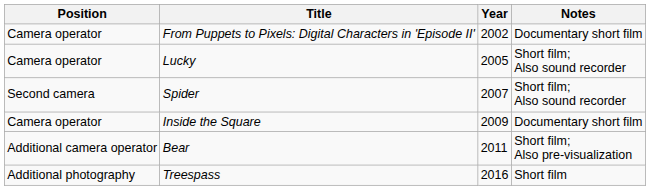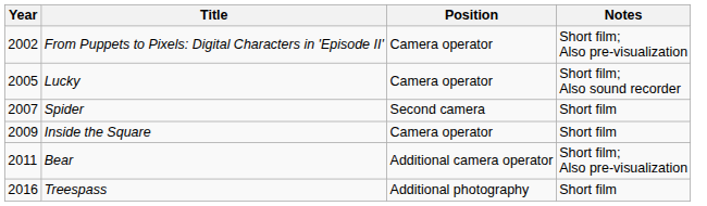columns swapped: Year <-> Position
From Puppets to Pixels: Digital Characters in 'Episode II' | Notes: Documentary short film -> Short film; Also pre-visualization
Spider | Notes: Short film; Also sound recorder -> Short film
Inside the Square | Notes: Documentary short film -> Short film
